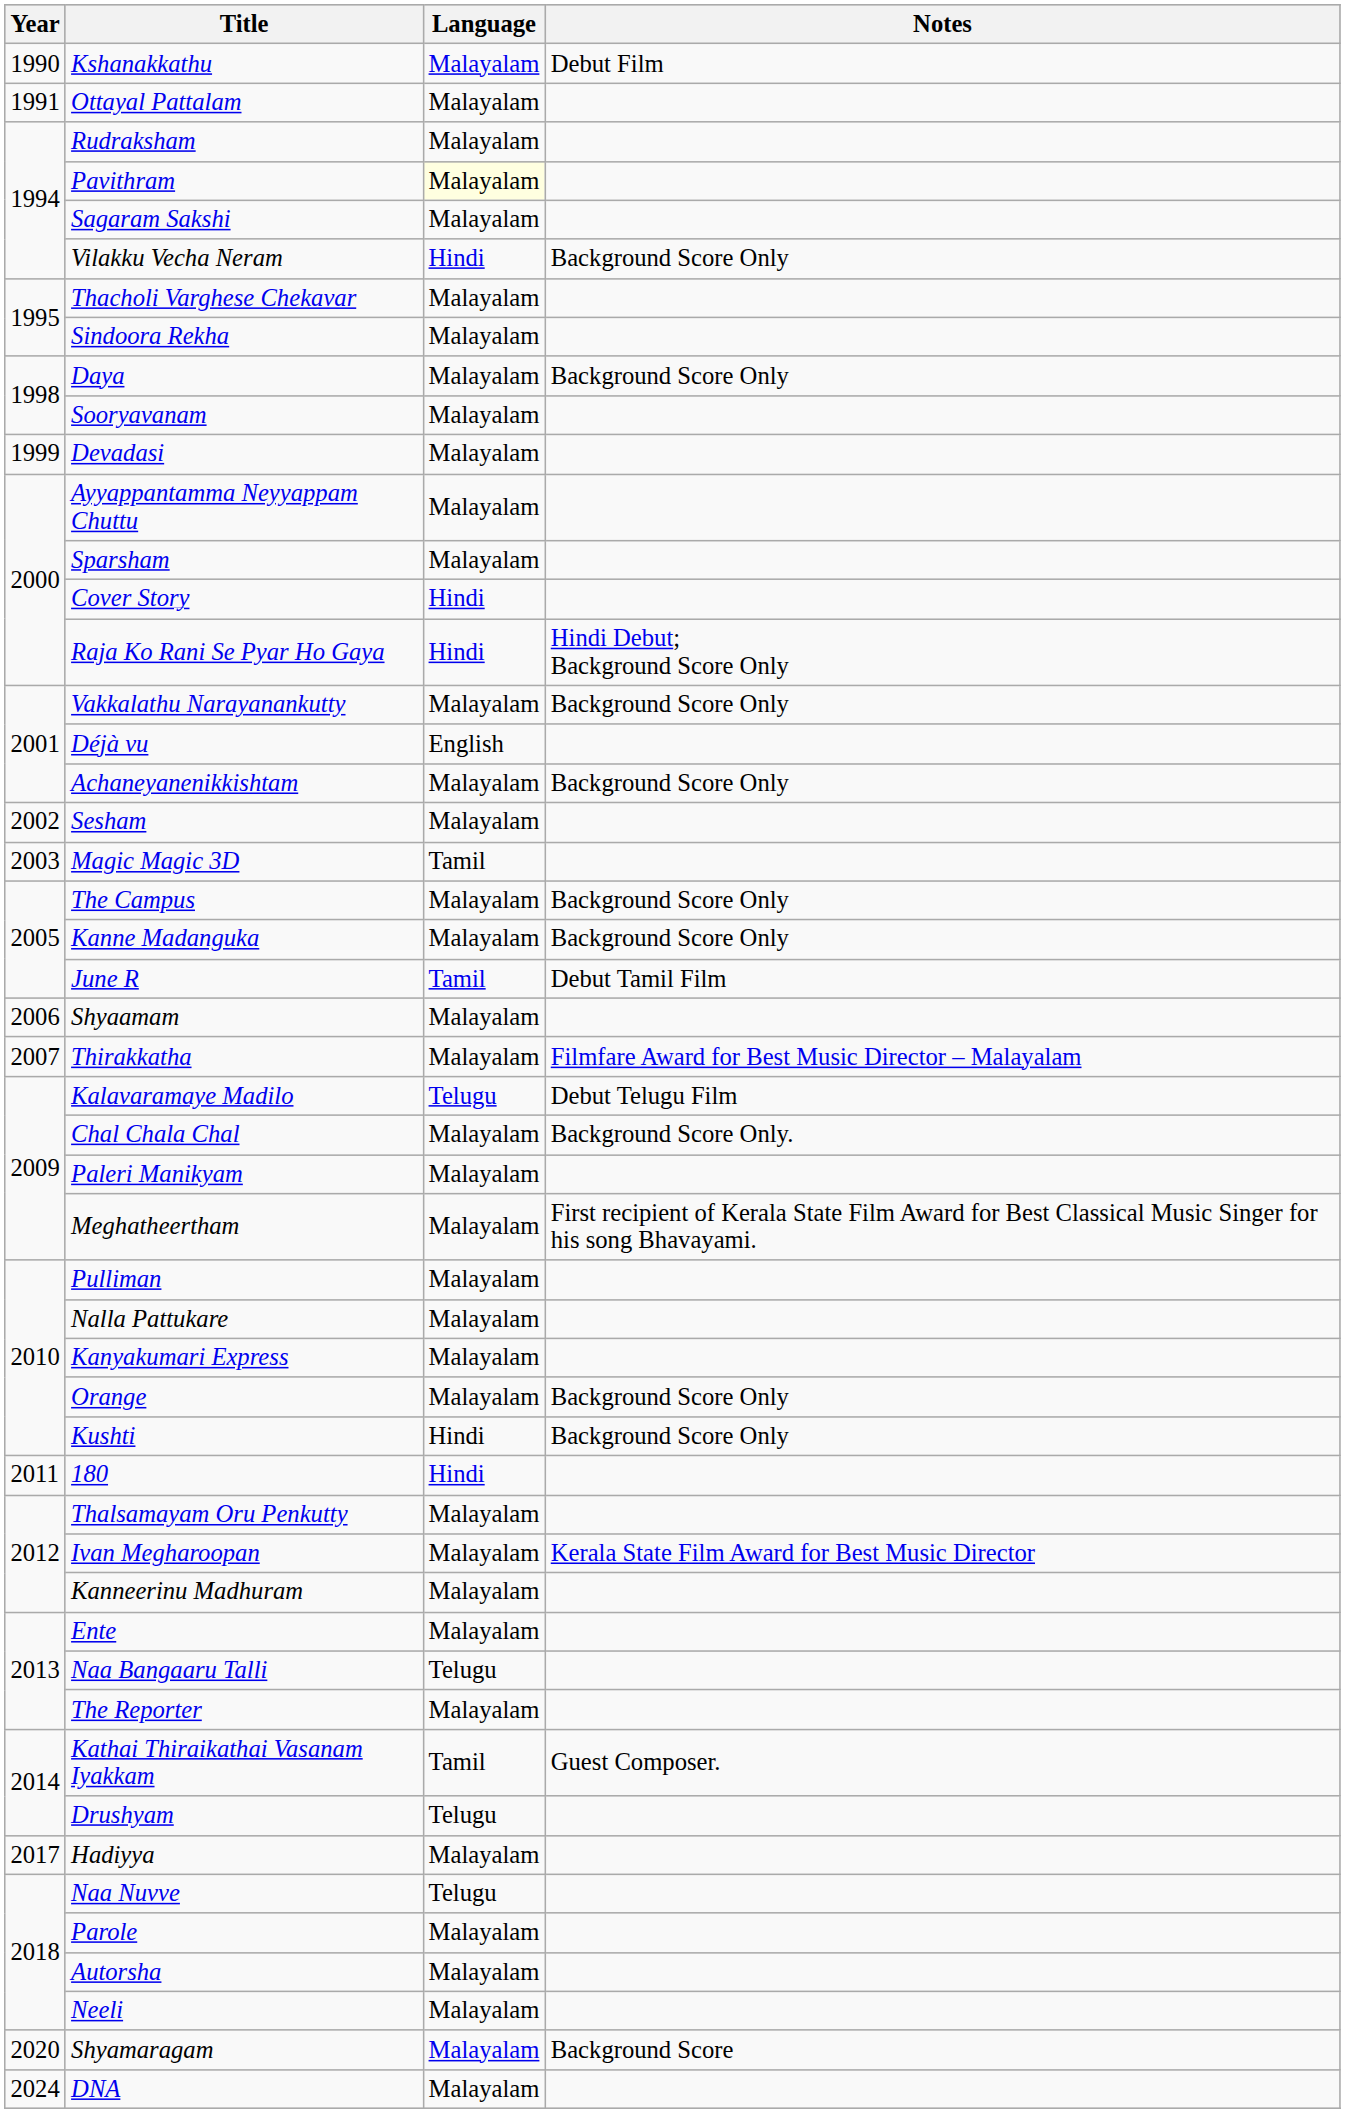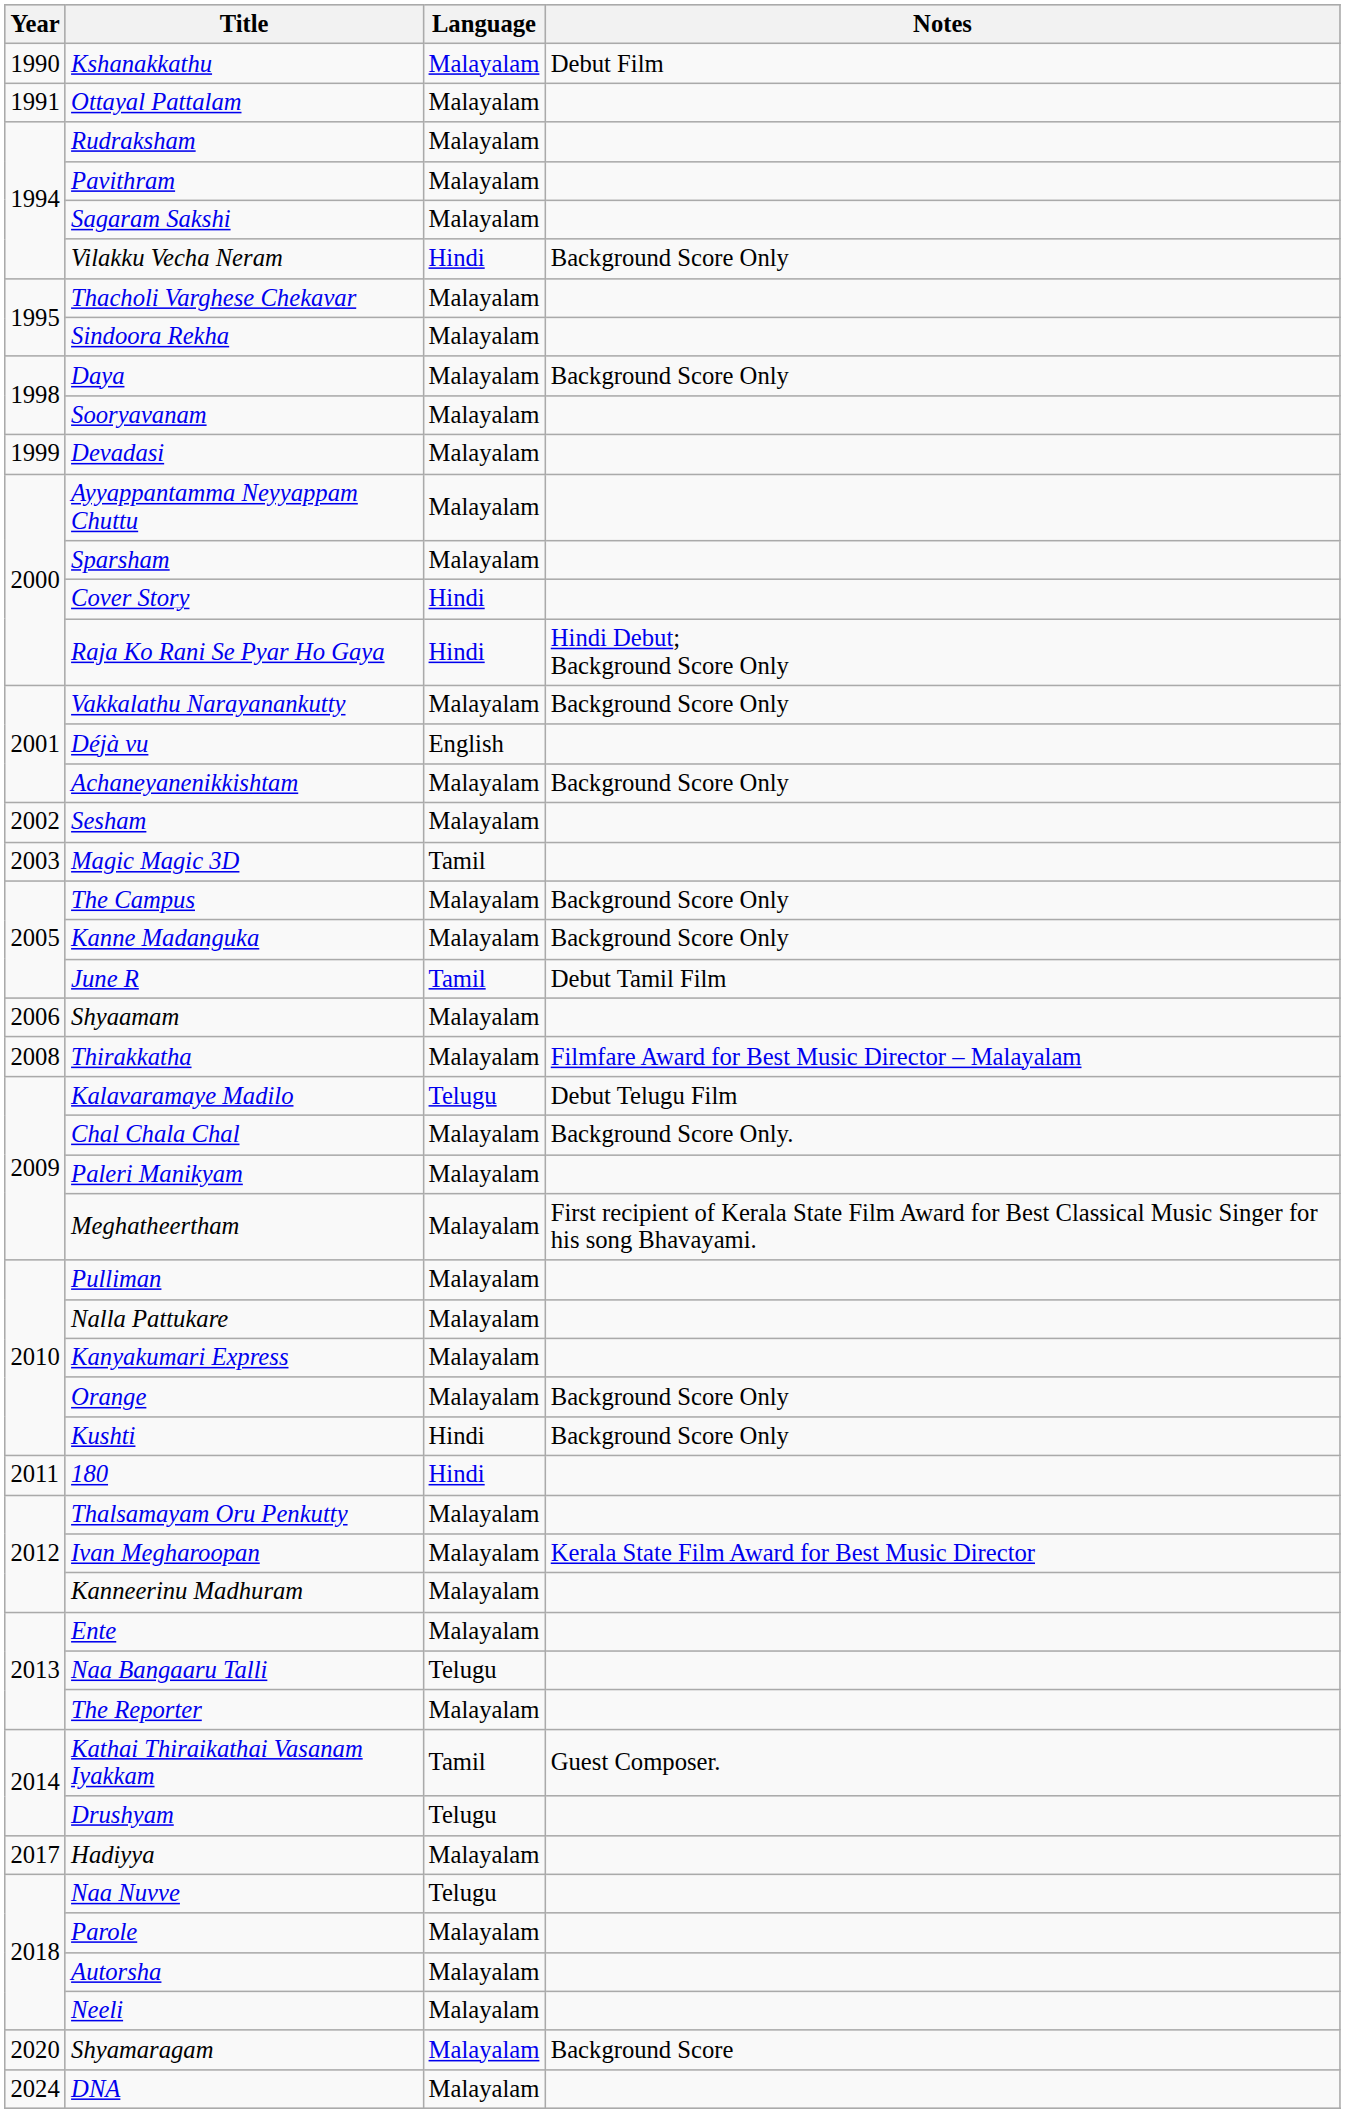Pavithram | Language: lightyellow background -> no background
Thirakkatha | Year: 2007 -> 2008
